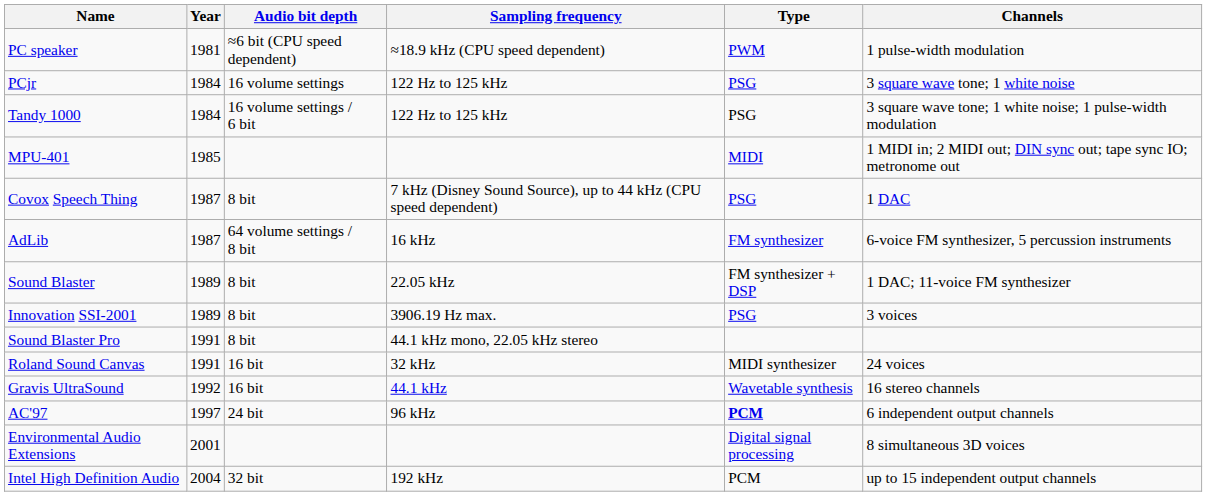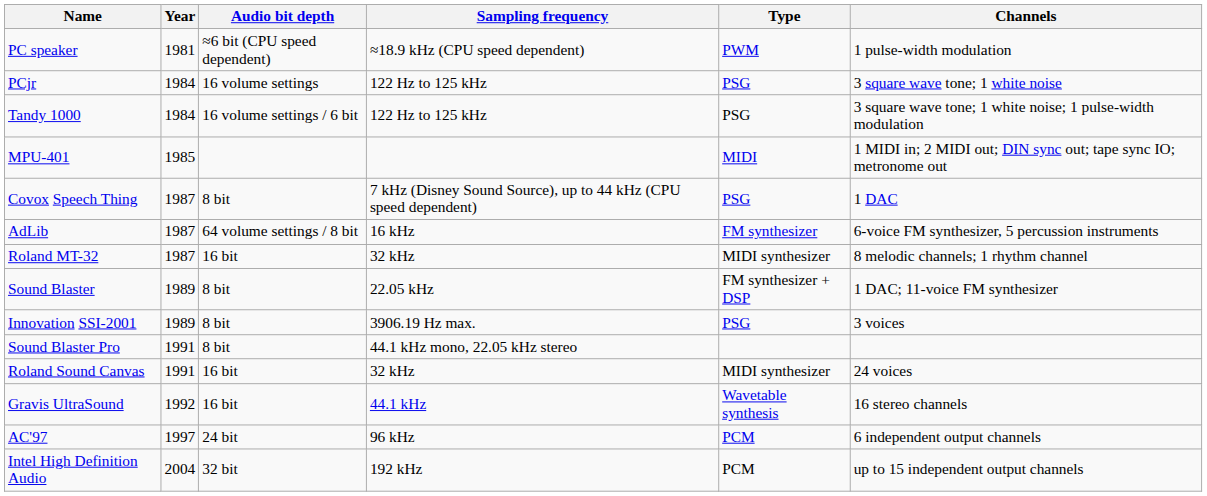+ row: Roland MT-32 | 1987 | 16 bit | 32 kHz | MIDI synthesizer | 8 melodic channels; 1 rhythm channel
AC'97 | Type: bold -> normal
- row: Environmental Audio Extensions | 2001 | Digital signal processing | 8 simultaneous 3D voices
